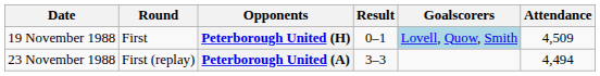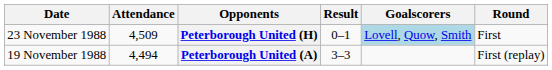columns swapped: Round <-> Attendance
Peterborough United (H) | Date: 19 November 1988 -> 23 November 1988
Peterborough United (A) | Date: 23 November 1988 -> 19 November 1988
